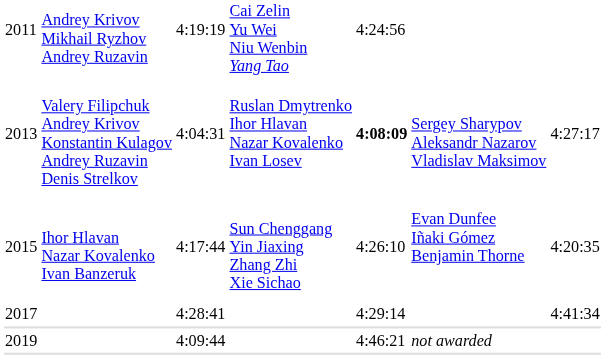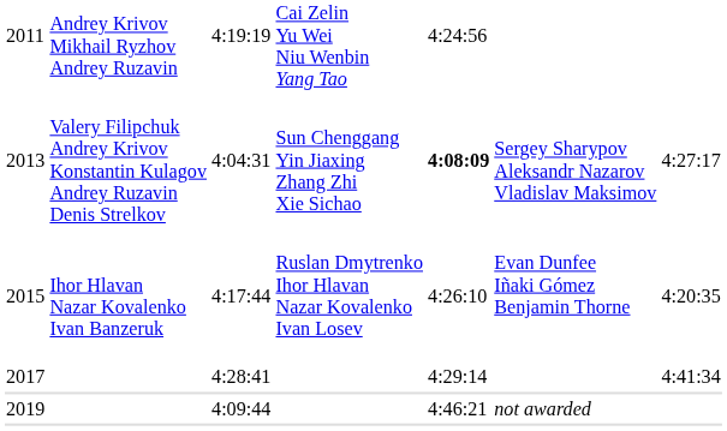2013 | column 4: Ruslan Dmytrenko Ihor Hlavan Nazar Kovalenko Ivan Losev -> Sun Chenggang Yin Jiaxing Zhang Zhi Xie Sichao
2015 | column 4: Sun Chenggang Yin Jiaxing Zhang Zhi Xie Sichao -> Ruslan Dmytrenko Ihor Hlavan Nazar Kovalenko Ivan Losev
